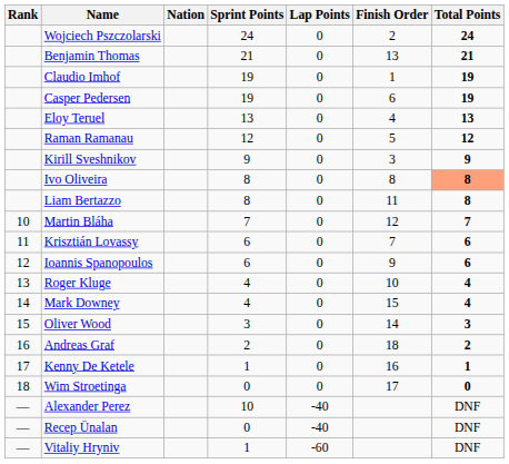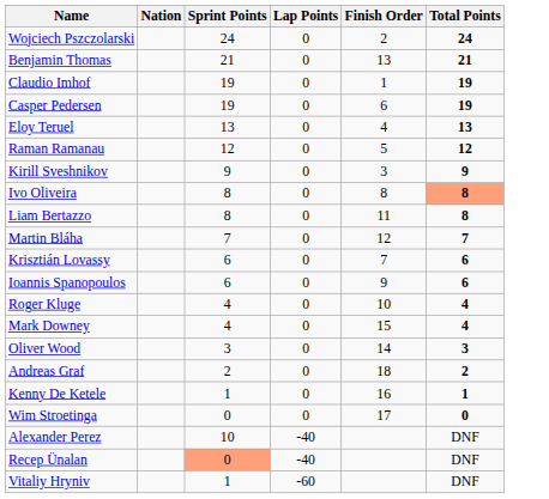- column: Rank | 10 | 11 | 12 | 13 | 14 | 15 | 16 | 17 | 18 | — | — | —
Recep Ünalan | Sprint Points: no background -> lightsalmon background
